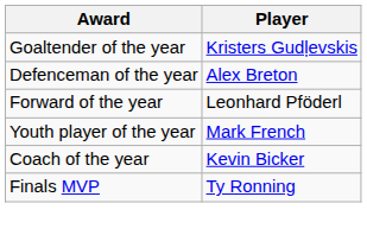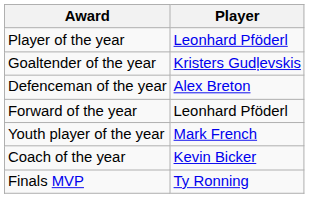+ row: Player of the year | Leonhard Pföderl
